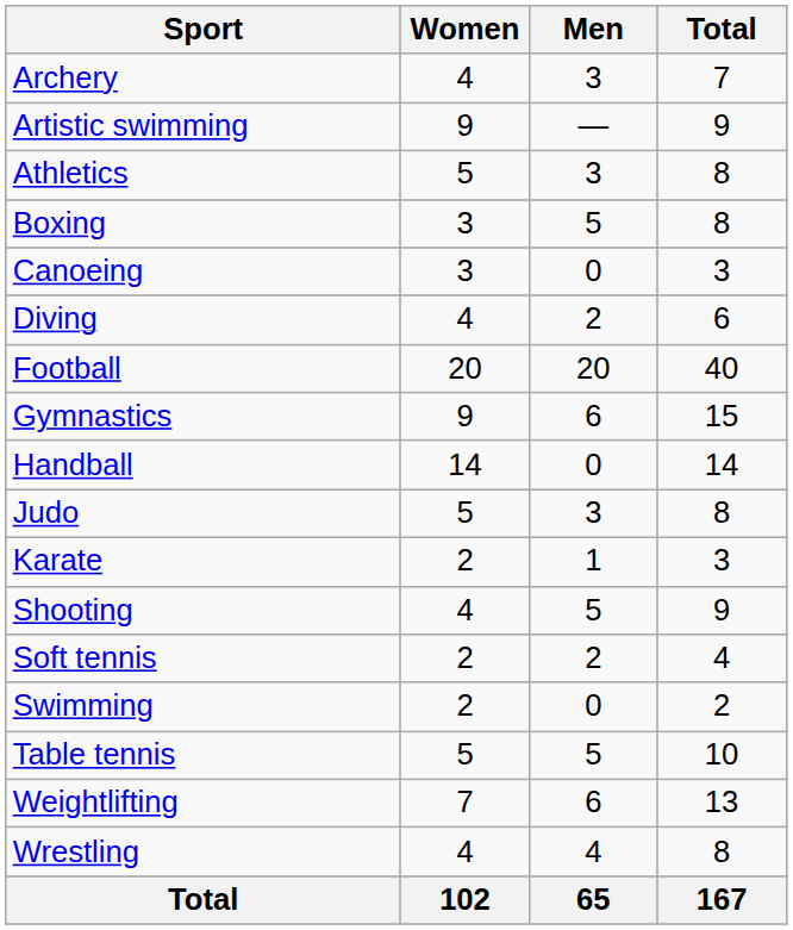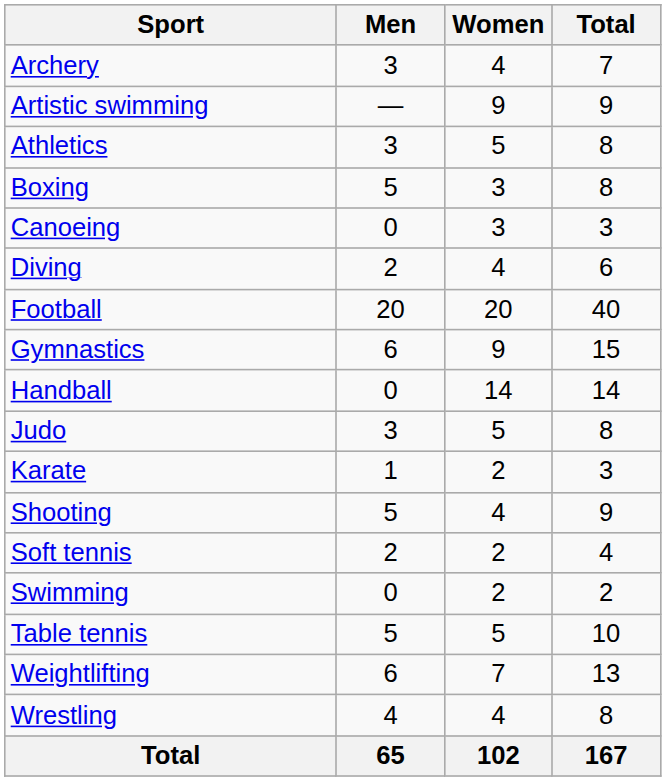columns swapped: Men <-> Women
